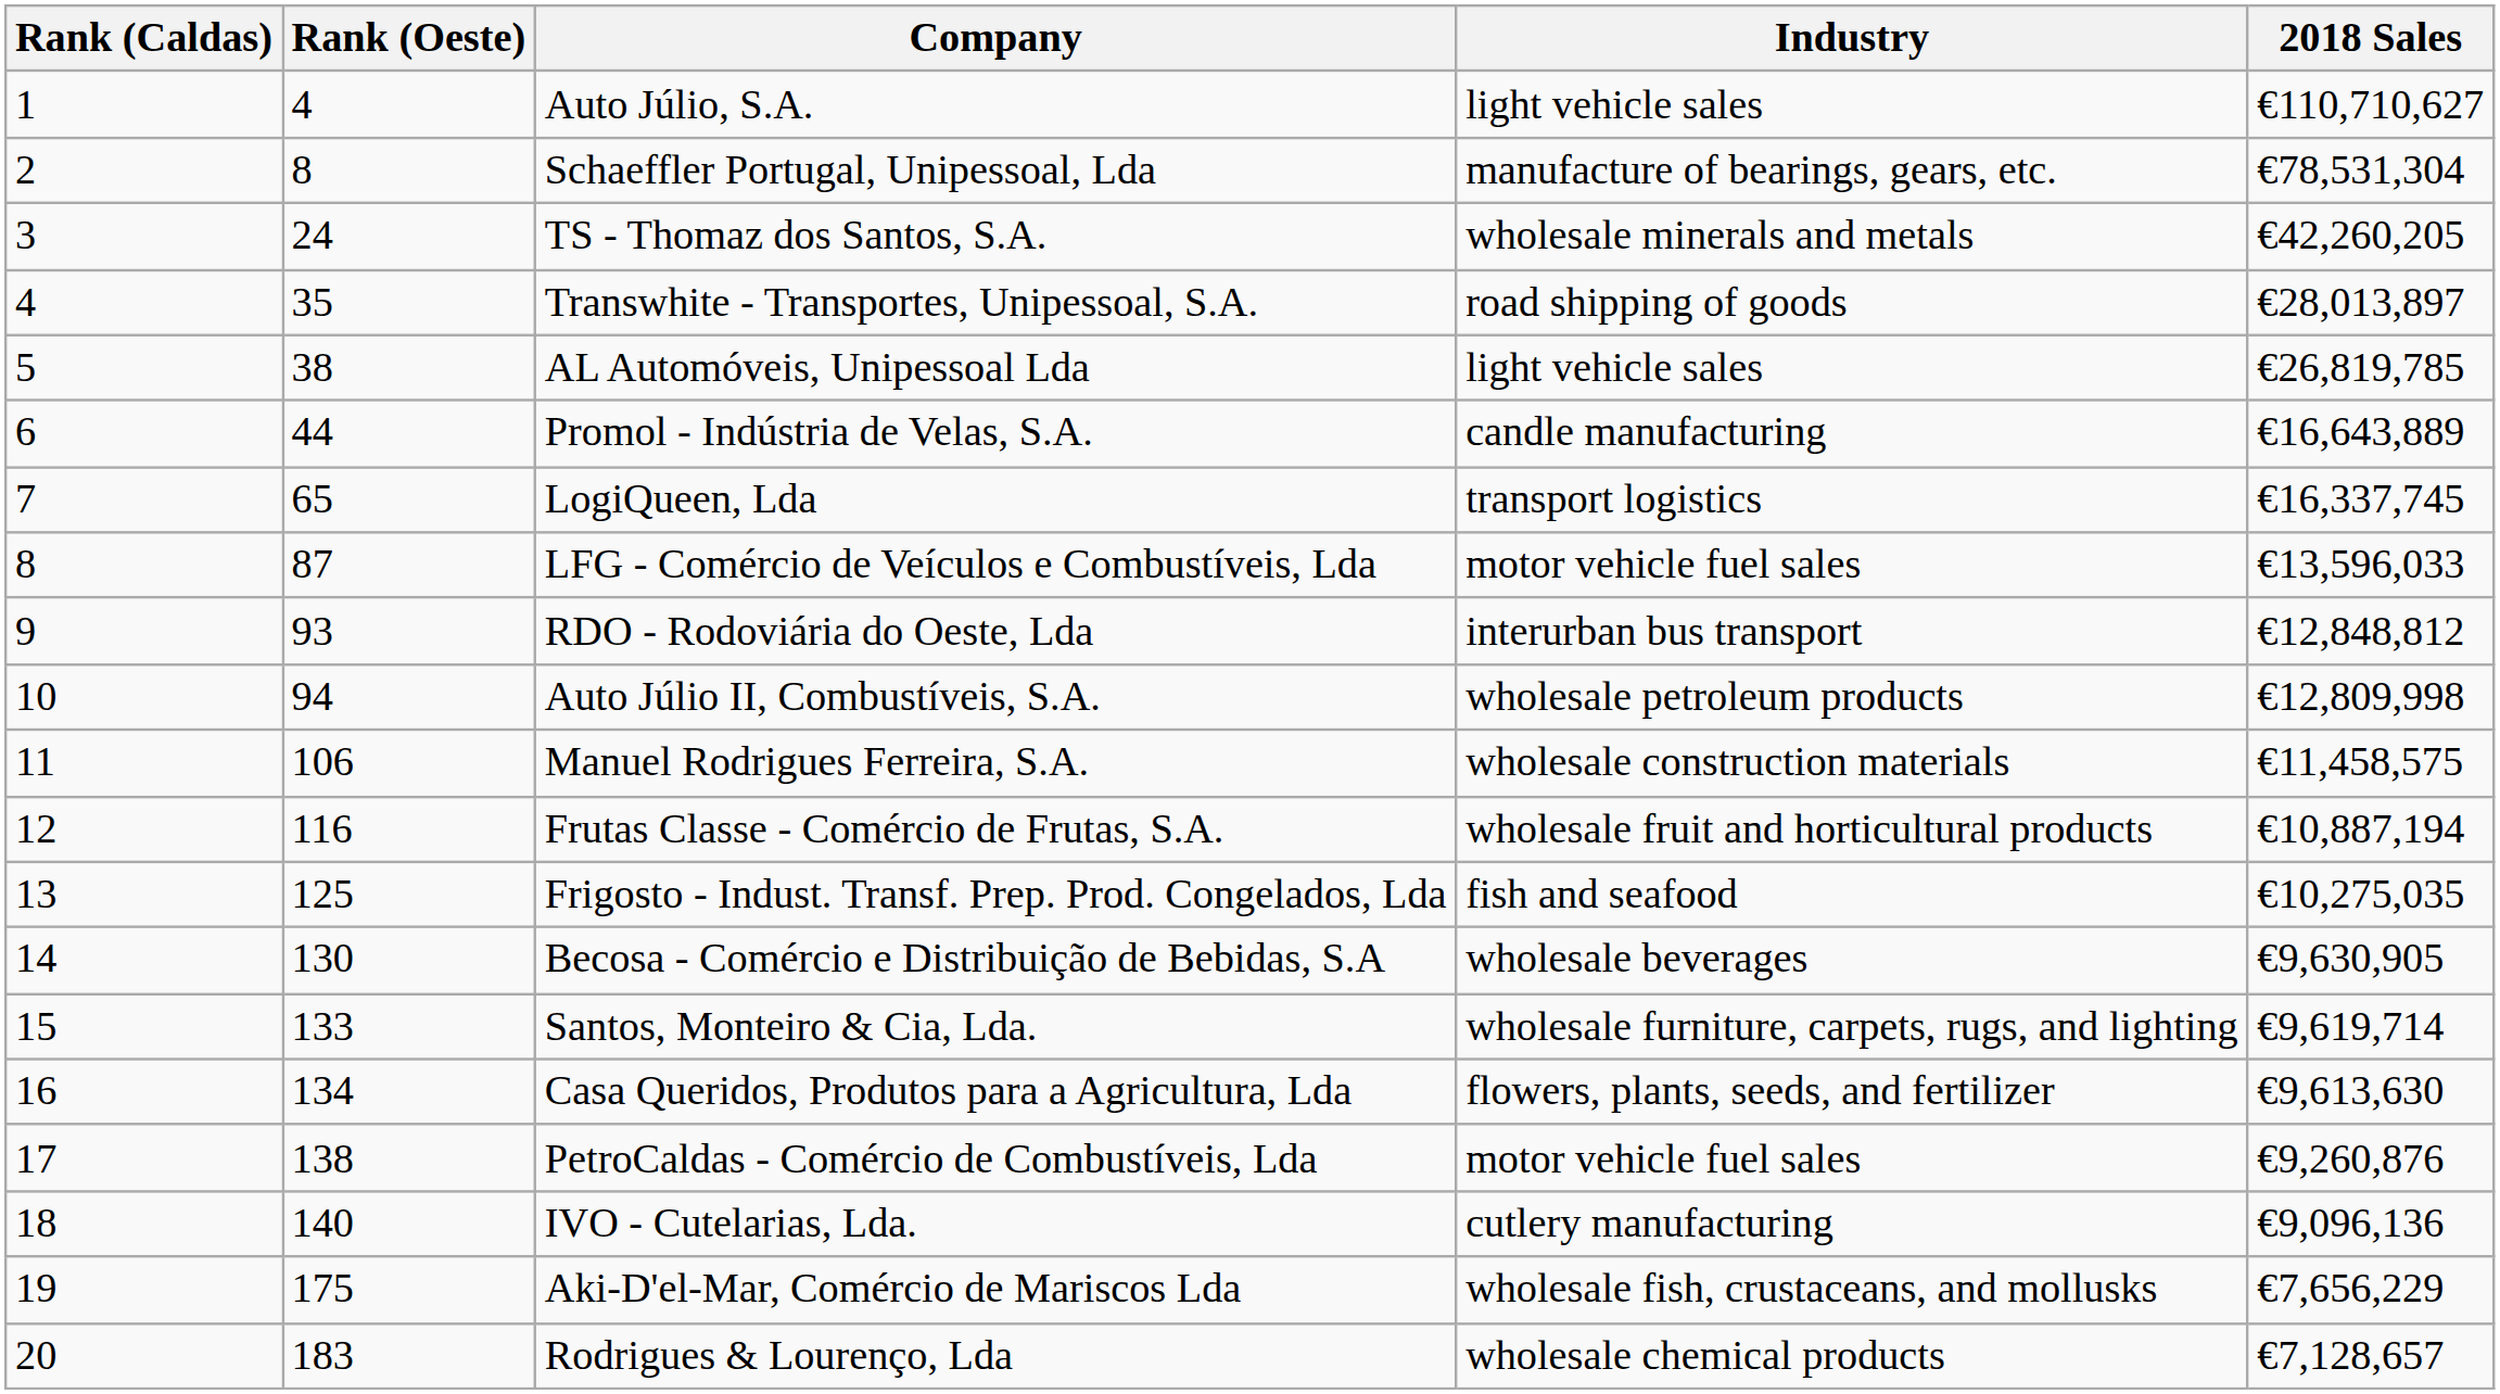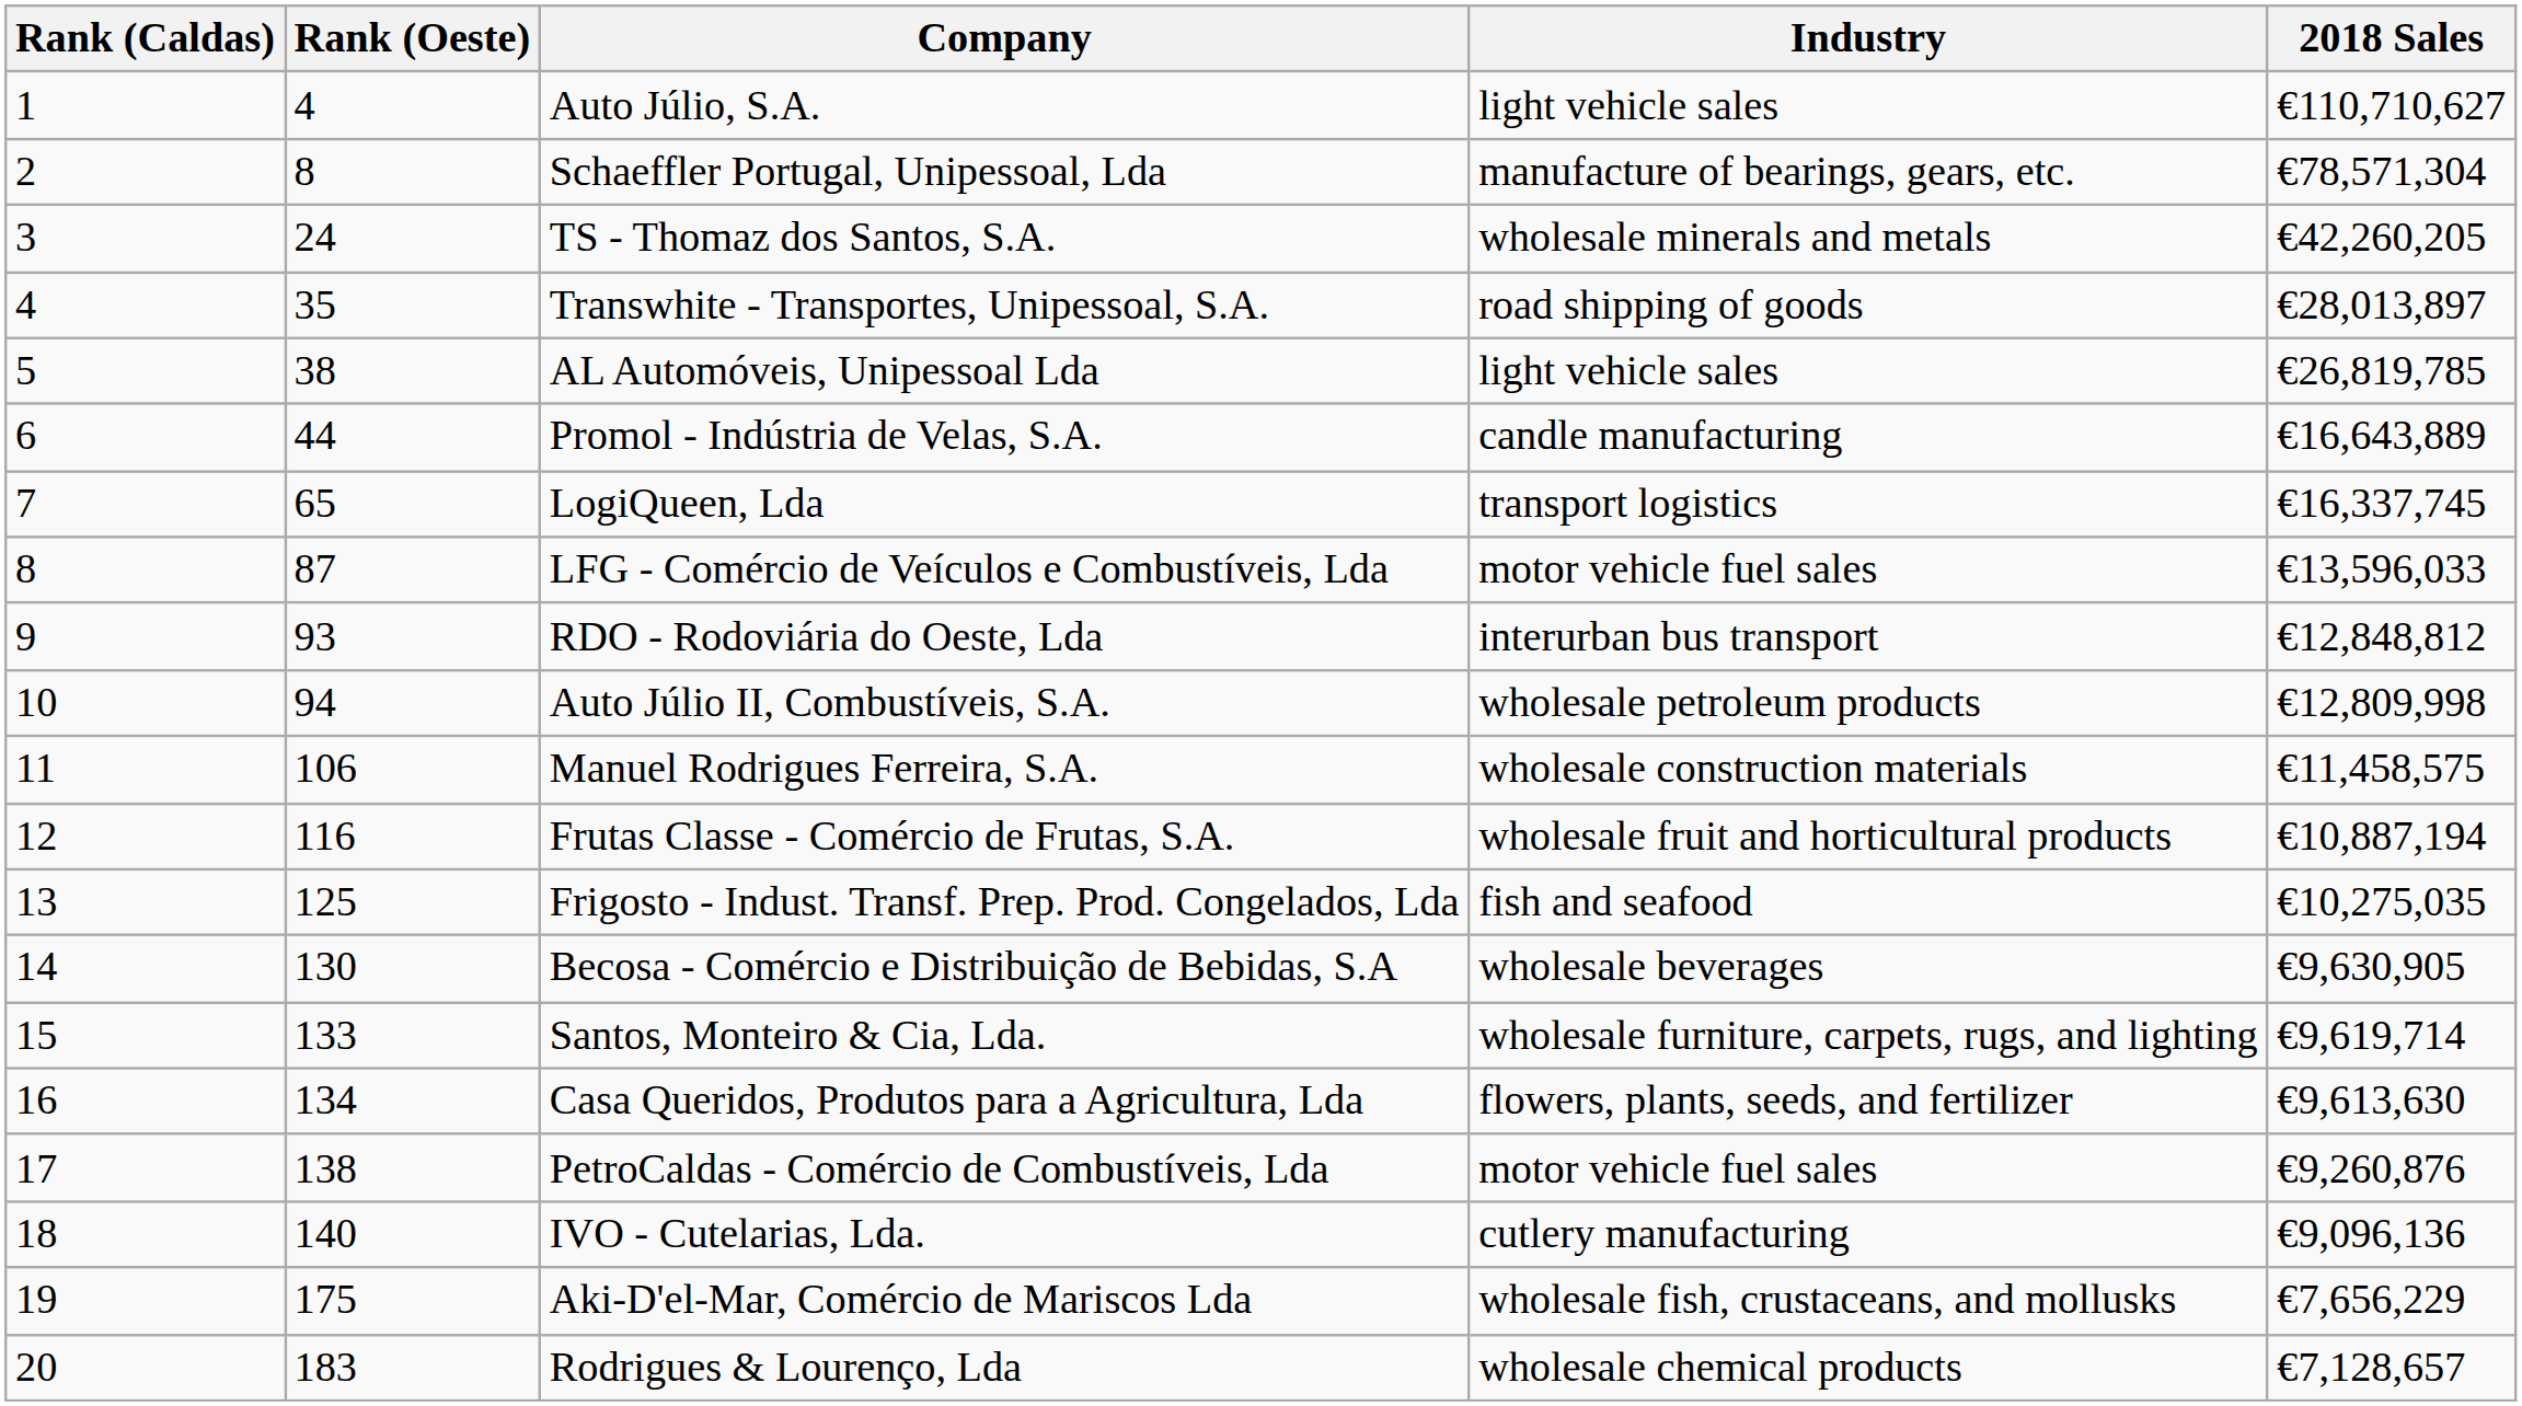Schaeffler Portugal, Unipessoal, Lda | 2018 Sales: €78,531,304 -> €78,571,304
